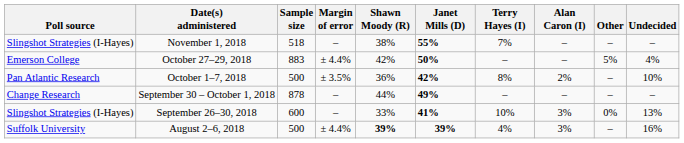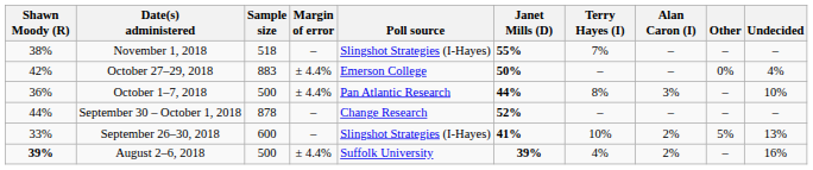columns swapped: Poll source <-> Shawn Moody (R)
October 27–29, 2018 | Other: 5% -> 0%
October 1–7, 2018 | Margin of error: ± 3.5% -> ± 4.4%
October 1–7, 2018 | Janet Mills (D): 42% -> 44%
October 1–7, 2018 | Alan Caron (I): 2% -> 3%
September 30 – October 1, 2018 | Janet Mills (D): 49% -> 52%
September 26–30, 2018 | Alan Caron (I): 3% -> 2%
September 26–30, 2018 | Other: 0% -> 5%
August 2–6, 2018 | Alan Caron (I): 3% -> 2%
